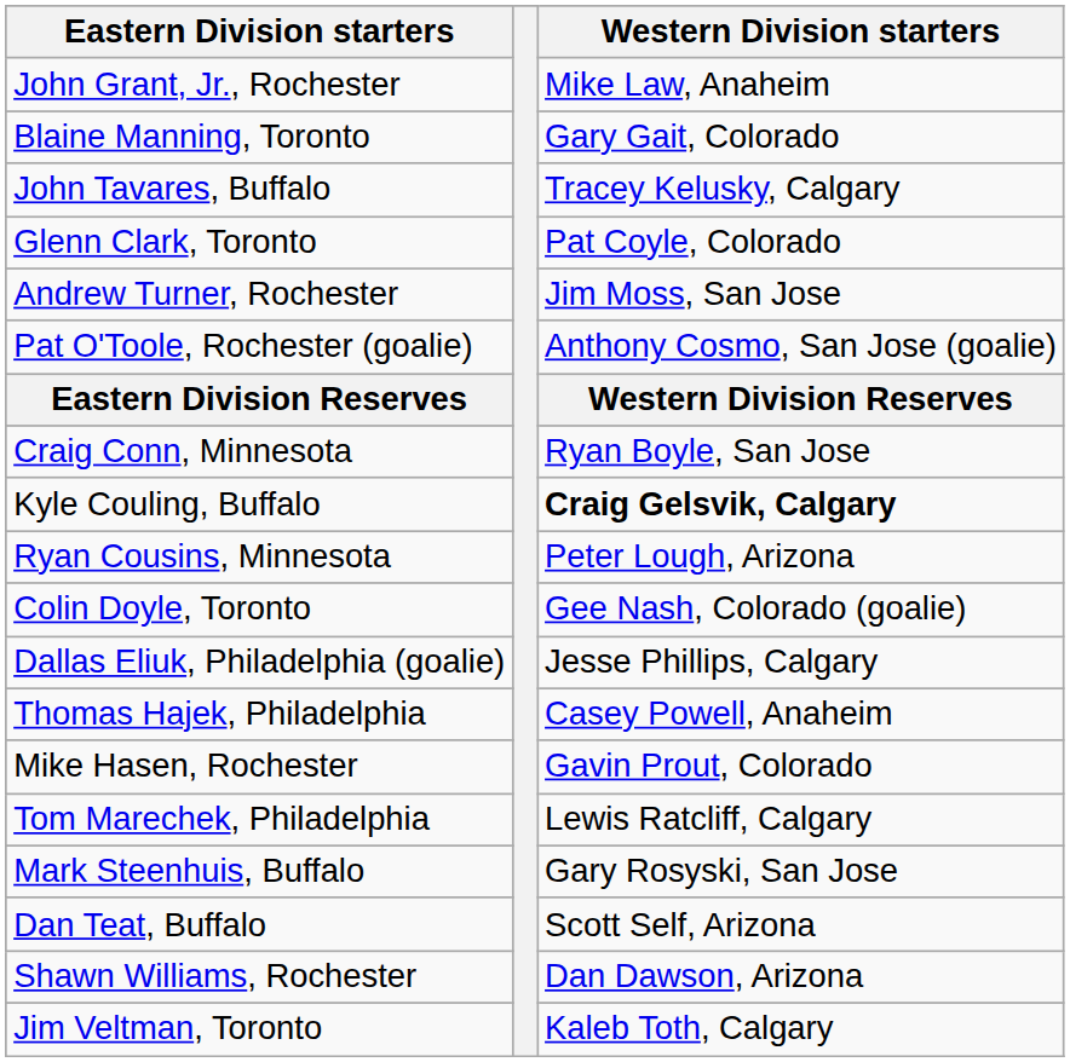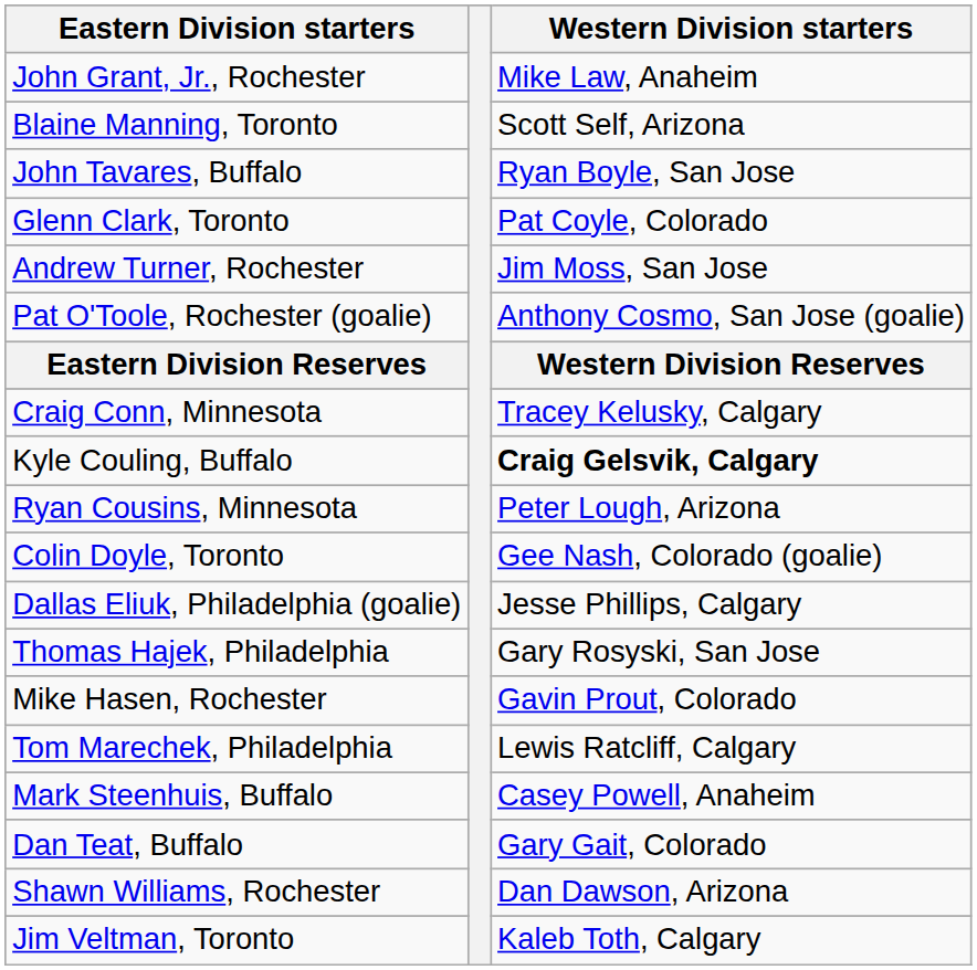Blaine Manning, Toronto | Western Division starters: Gary Gait, Colorado -> Scott Self, Arizona
John Tavares, Buffalo | Western Division starters: Tracey Kelusky, Calgary -> Ryan Boyle, San Jose
Craig Conn, Minnesota | Western Division starters: Ryan Boyle, San Jose -> Tracey Kelusky, Calgary
Thomas Hajek, Philadelphia | Western Division starters: Casey Powell, Anaheim -> Gary Rosyski, San Jose
Mark Steenhuis, Buffalo | Western Division starters: Gary Rosyski, San Jose -> Casey Powell, Anaheim
Dan Teat, Buffalo | Western Division starters: Scott Self, Arizona -> Gary Gait, Colorado
